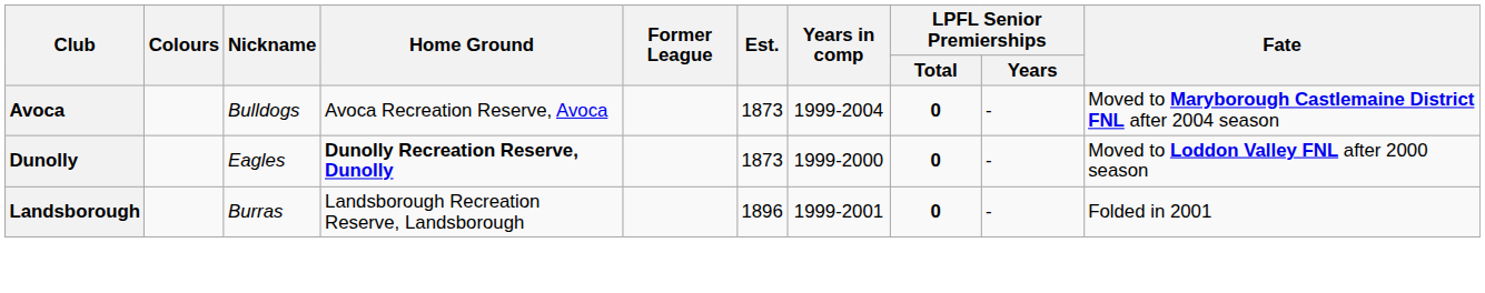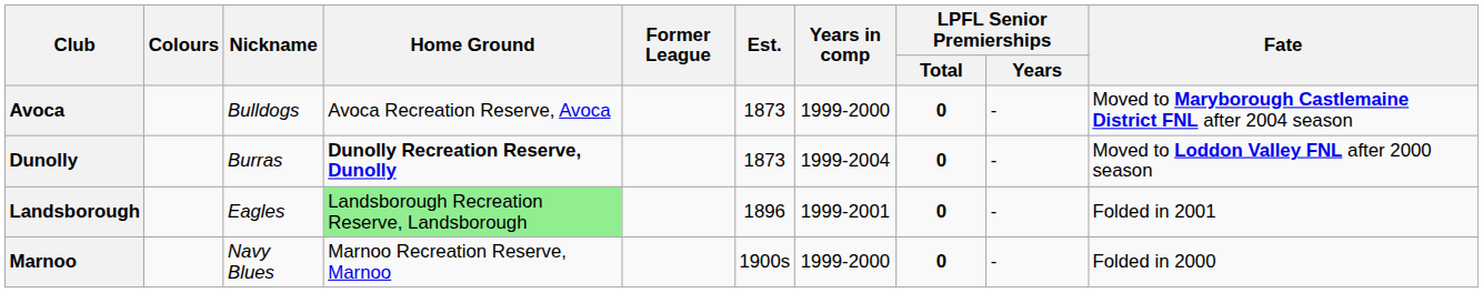Avoca | Years in comp: 1999-2004 -> 1999-2000
Dunolly | Nickname: Eagles -> Burras
Dunolly | Years in comp: 1999-2000 -> 1999-2004
Landsborough | Nickname: Burras -> Eagles
Landsborough | Home Ground: no background -> lightgreen background
+ row: Marnoo | Navy Blues | Marnoo Recreation Reserve, Marnoo | 1900s | 1999-2000 | 0 | - | Folded in 2000
